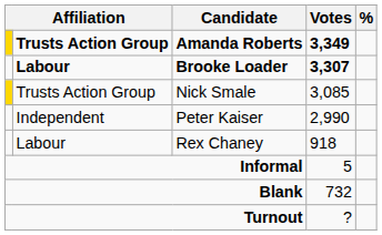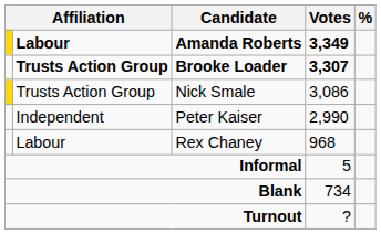Amanda Roberts | column 2: Trusts Action Group -> Labour
Brooke Loader | column 2: Labour -> Trusts Action Group
Nick Smale | Votes: 3,085 -> 3,086
Rex Chaney | Votes: 918 -> 968
Blank | Votes: 732 -> 734
